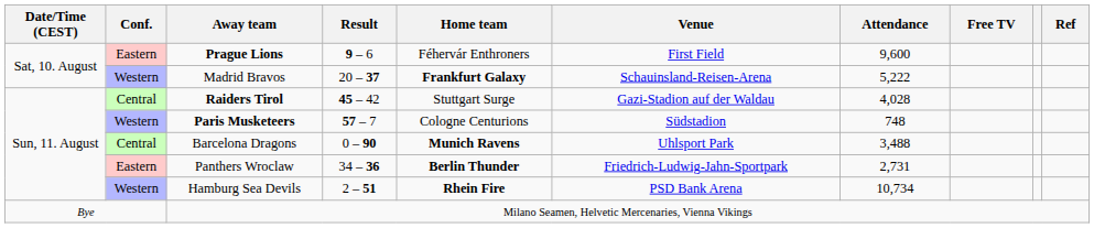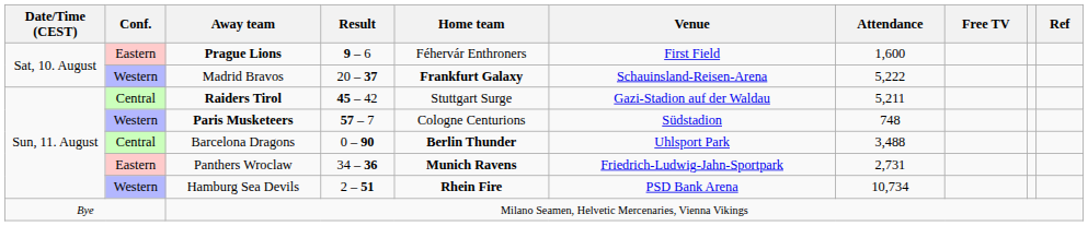Prague Lions | Attendance: 9,600 -> 1,600
Raiders Tirol | Attendance: 4,028 -> 5,211
Barcelona Dragons | Home team: Munich Ravens -> Berlin Thunder
Panthers Wroclaw | Home team: Berlin Thunder -> Munich Ravens
